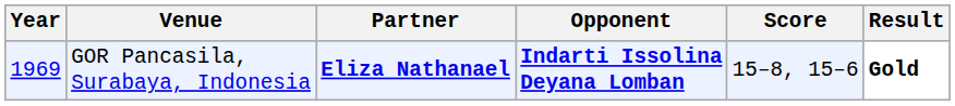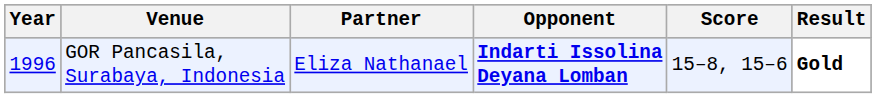GOR Pancasila, Surabaya, Indonesia | Year: 1969 -> 1996
GOR Pancasila, Surabaya, Indonesia | Partner: bold -> normal
